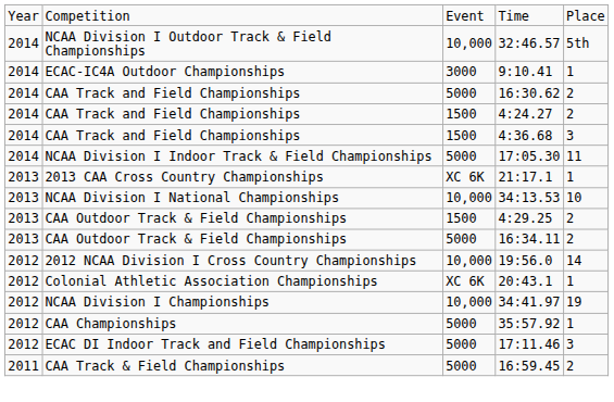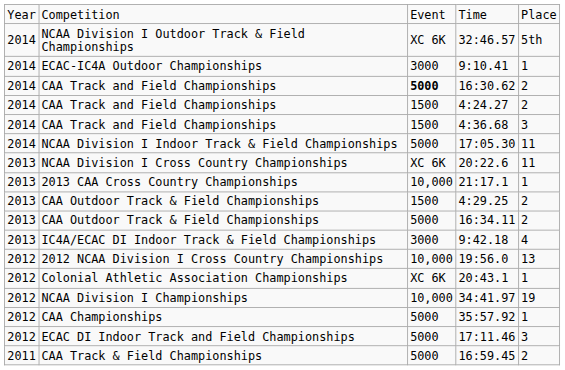32:46.57 | column 3: 10,000 -> XC 6K
16:30.62 | column 3: normal -> bold
+ row: 2013 | NCAA Division I Cross Country Championships | XC 6K | 20:22.6 | 11
21:17.1 | column 3: XC 6K -> 10,000
- row: 2013 | NCAA Division I National Championships | 10,000 | 34:13.53 | 10
+ row: 2013 | IC4A/ECAC DI Indoor Track & Field Championships | 3000 | 9:42.18 | 4
19:56.0 | column 5: 14 -> 13
